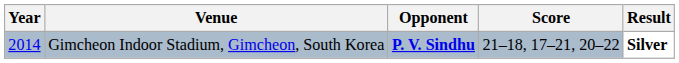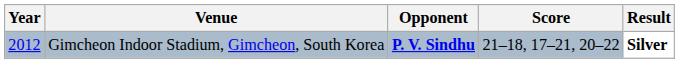Gimcheon Indoor Stadium, Gimcheon, South Korea | Year: 2014 -> 2012
